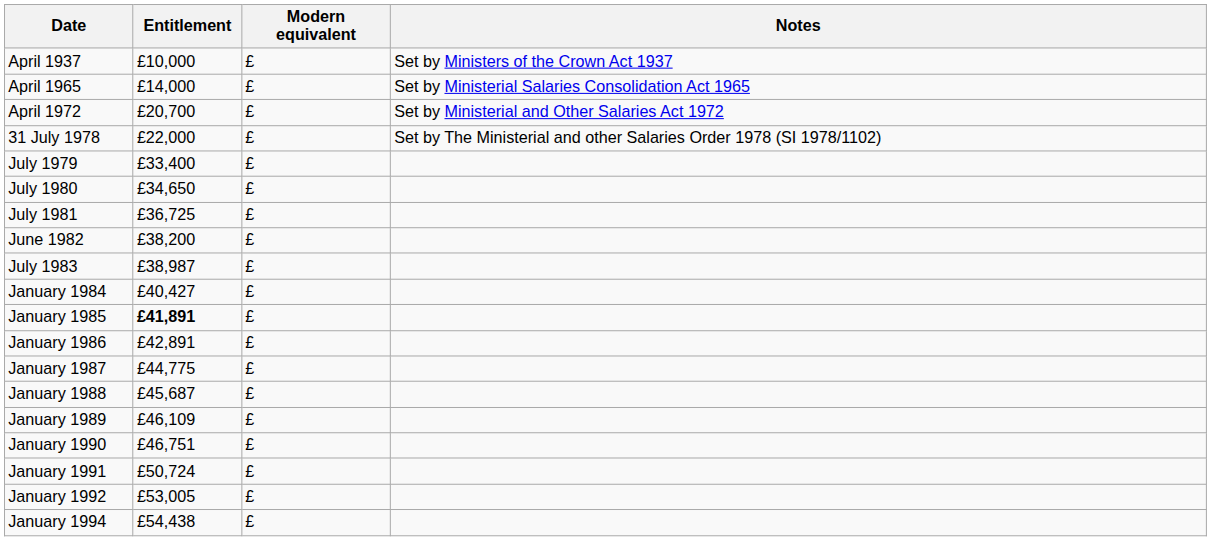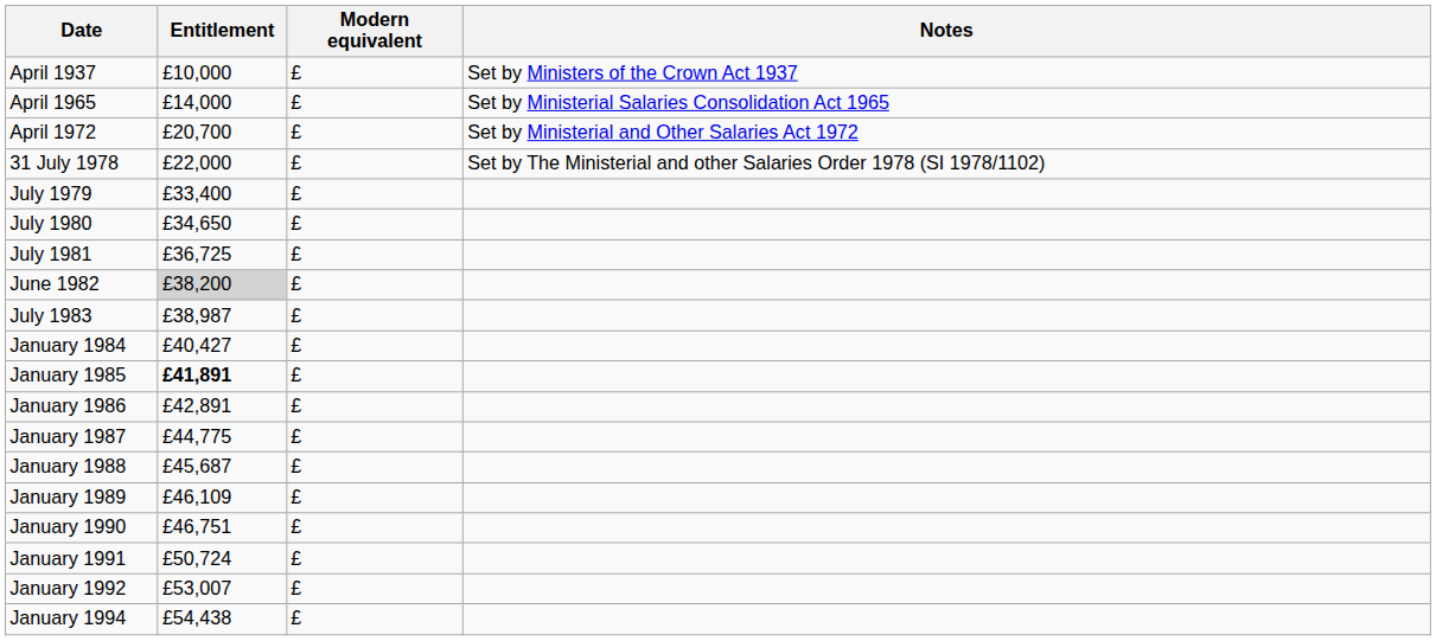June 1982 | Entitlement: no background -> lightgrey background
January 1992 | Entitlement: £53,005 -> £53,007
